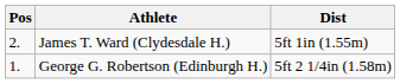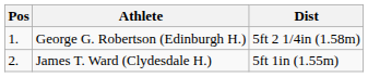rows swapped: George G. Robertson (Edinburgh H.) <-> James T. Ward (Clydesdale H.)
